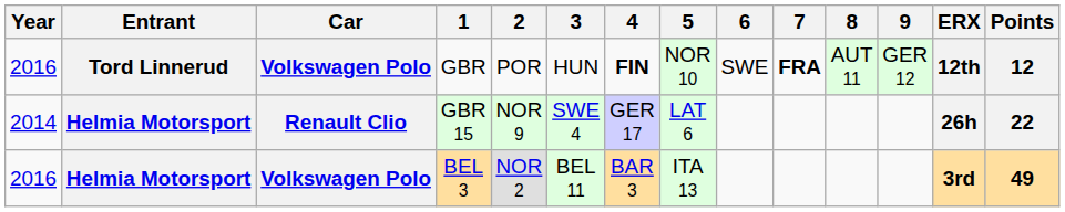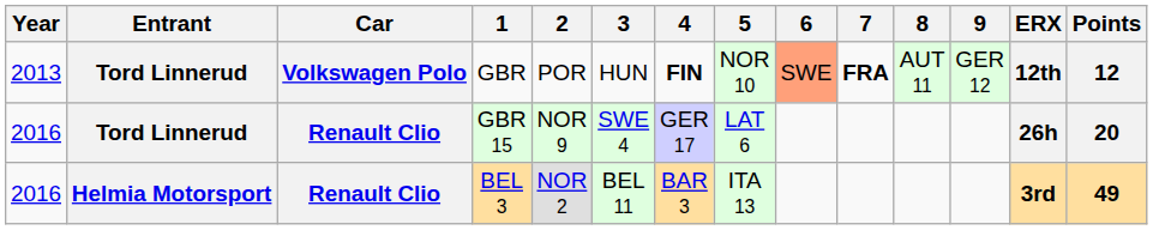GBR | Year: 2016 -> 2013
GBR | 6: no background -> lightsalmon background
GBR 15 | Year: 2014 -> 2016
GBR 15 | Entrant: Helmia Motorsport -> Tord Linnerud
GBR 15 | Points: 22 -> 20
BEL 3 | Car: Volkswagen Polo -> Renault Clio
